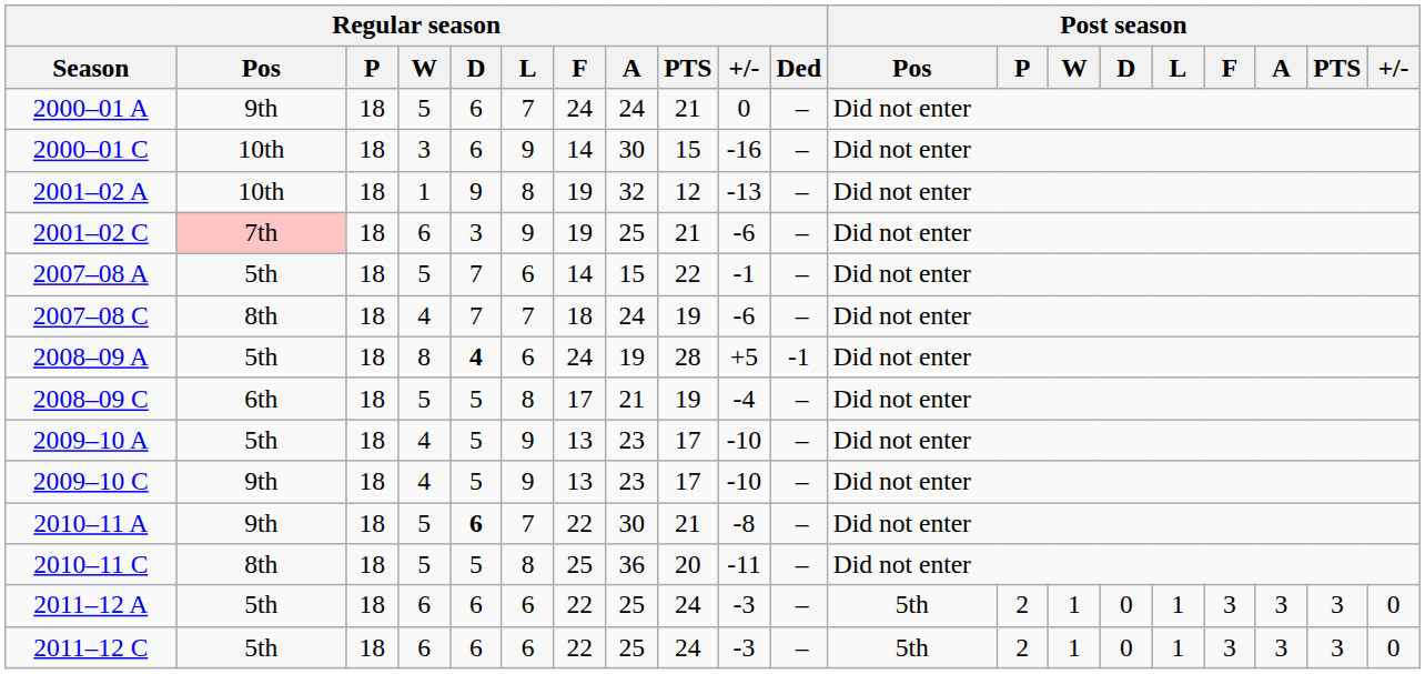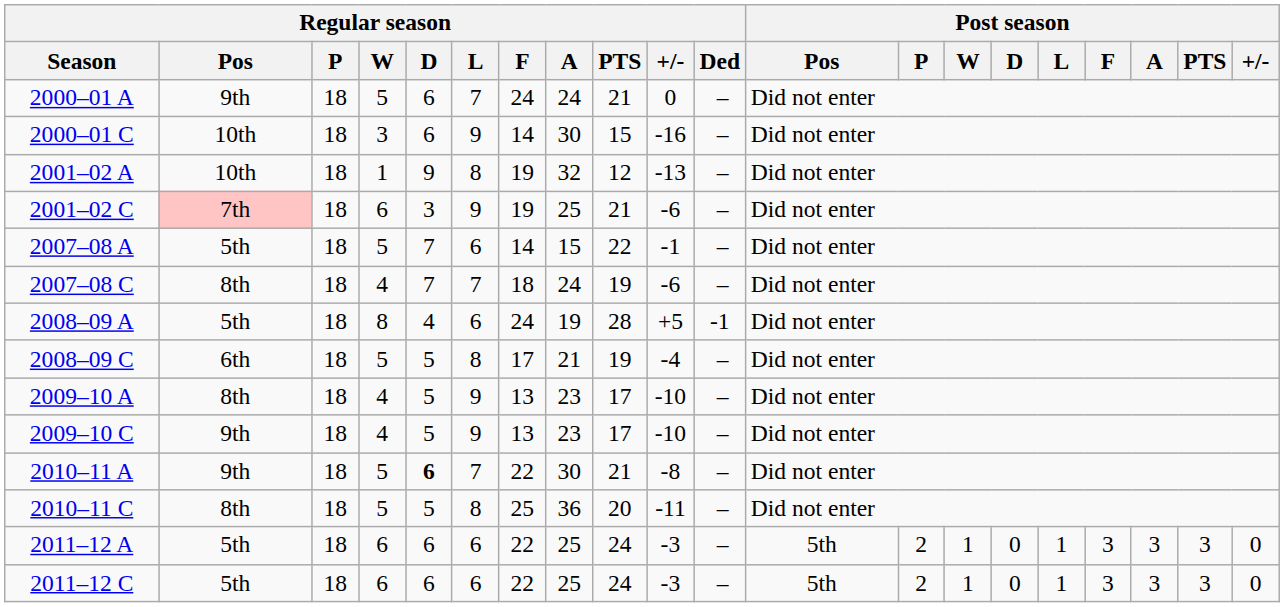2008–09 A | Regular season / D: bold -> normal
2009–10 A | Regular season / Pos: 5th -> 8th
